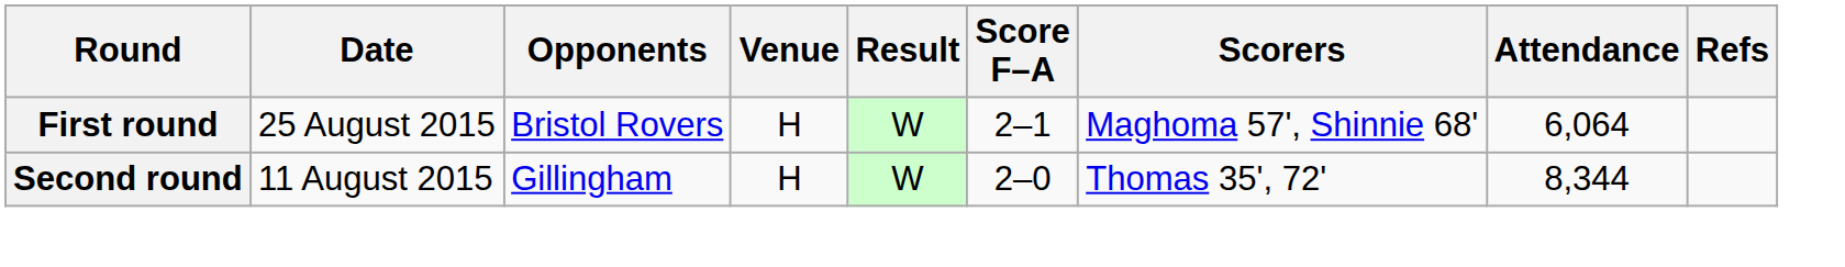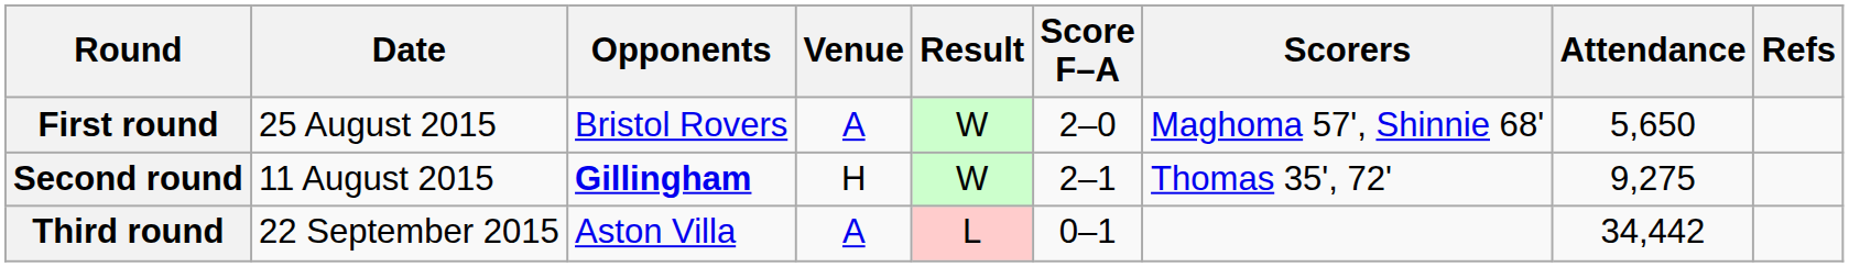First round | Venue: H -> A
First round | Score F–A: 2–1 -> 2–0
First round | Attendance: 6,064 -> 5,650
Second round | Opponents: normal -> bold
Second round | Score F–A: 2–0 -> 2–1
Second round | Attendance: 8,344 -> 9,275
+ row: Third round | 22 September 2015 | Aston Villa | A | L | 0–1 | 34,442
